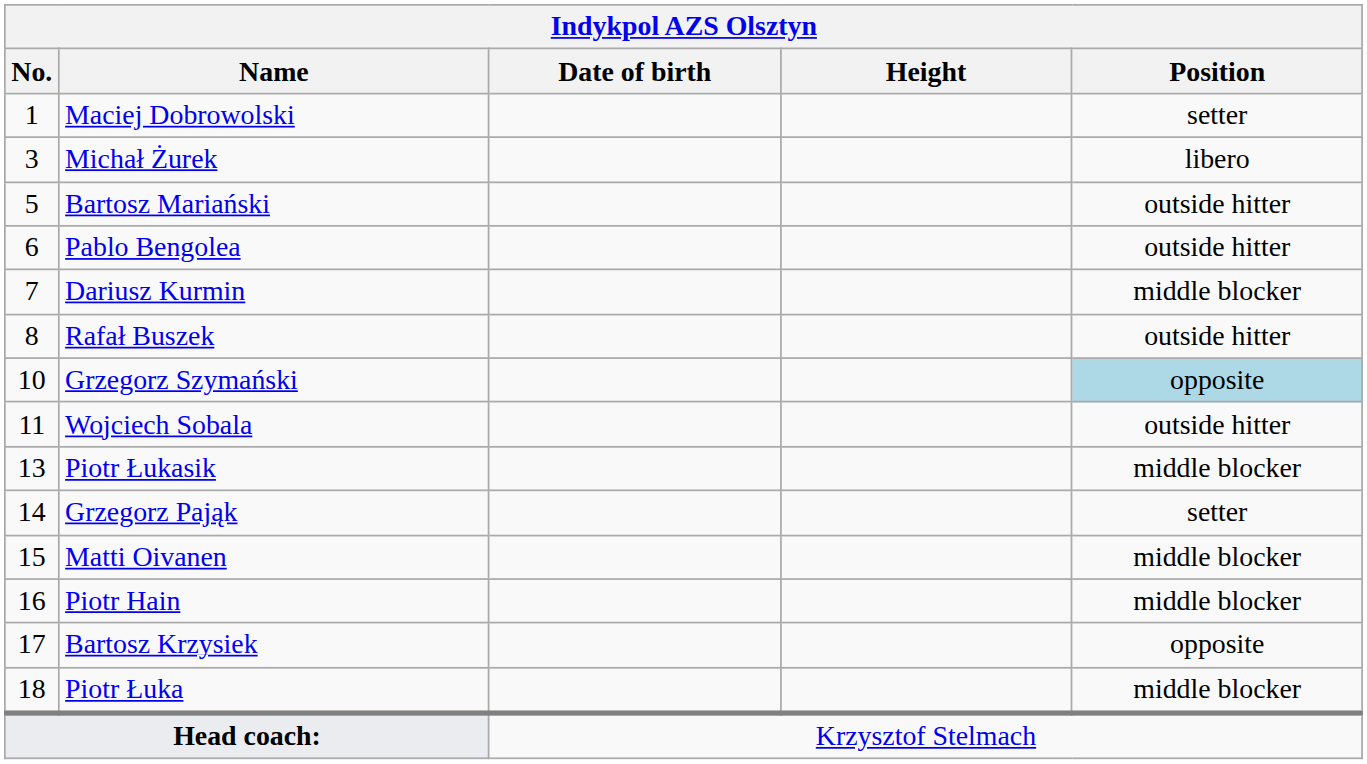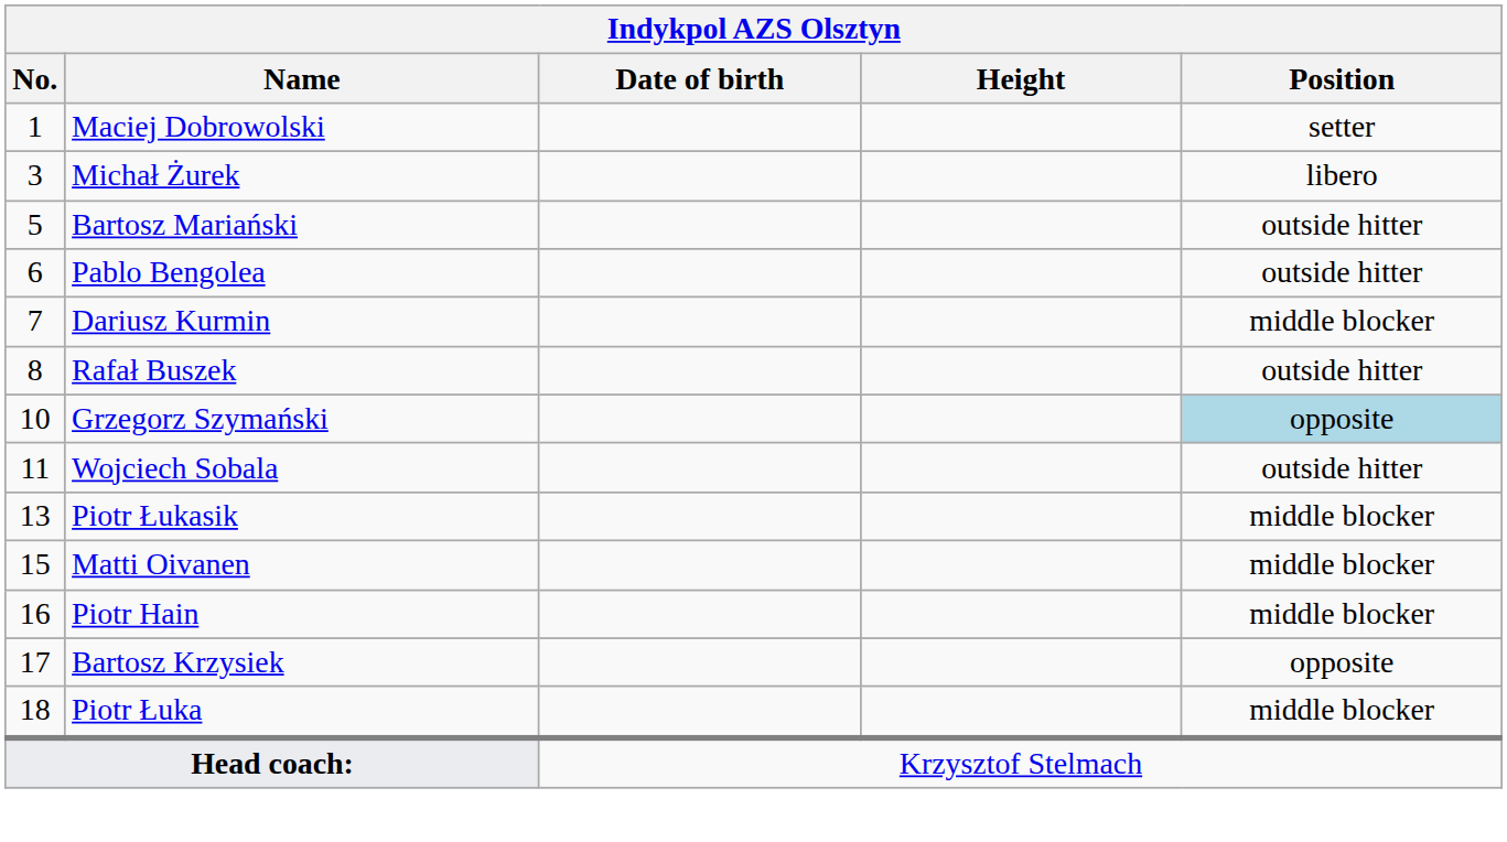- row: 14 | Grzegorz Pająk | setter
